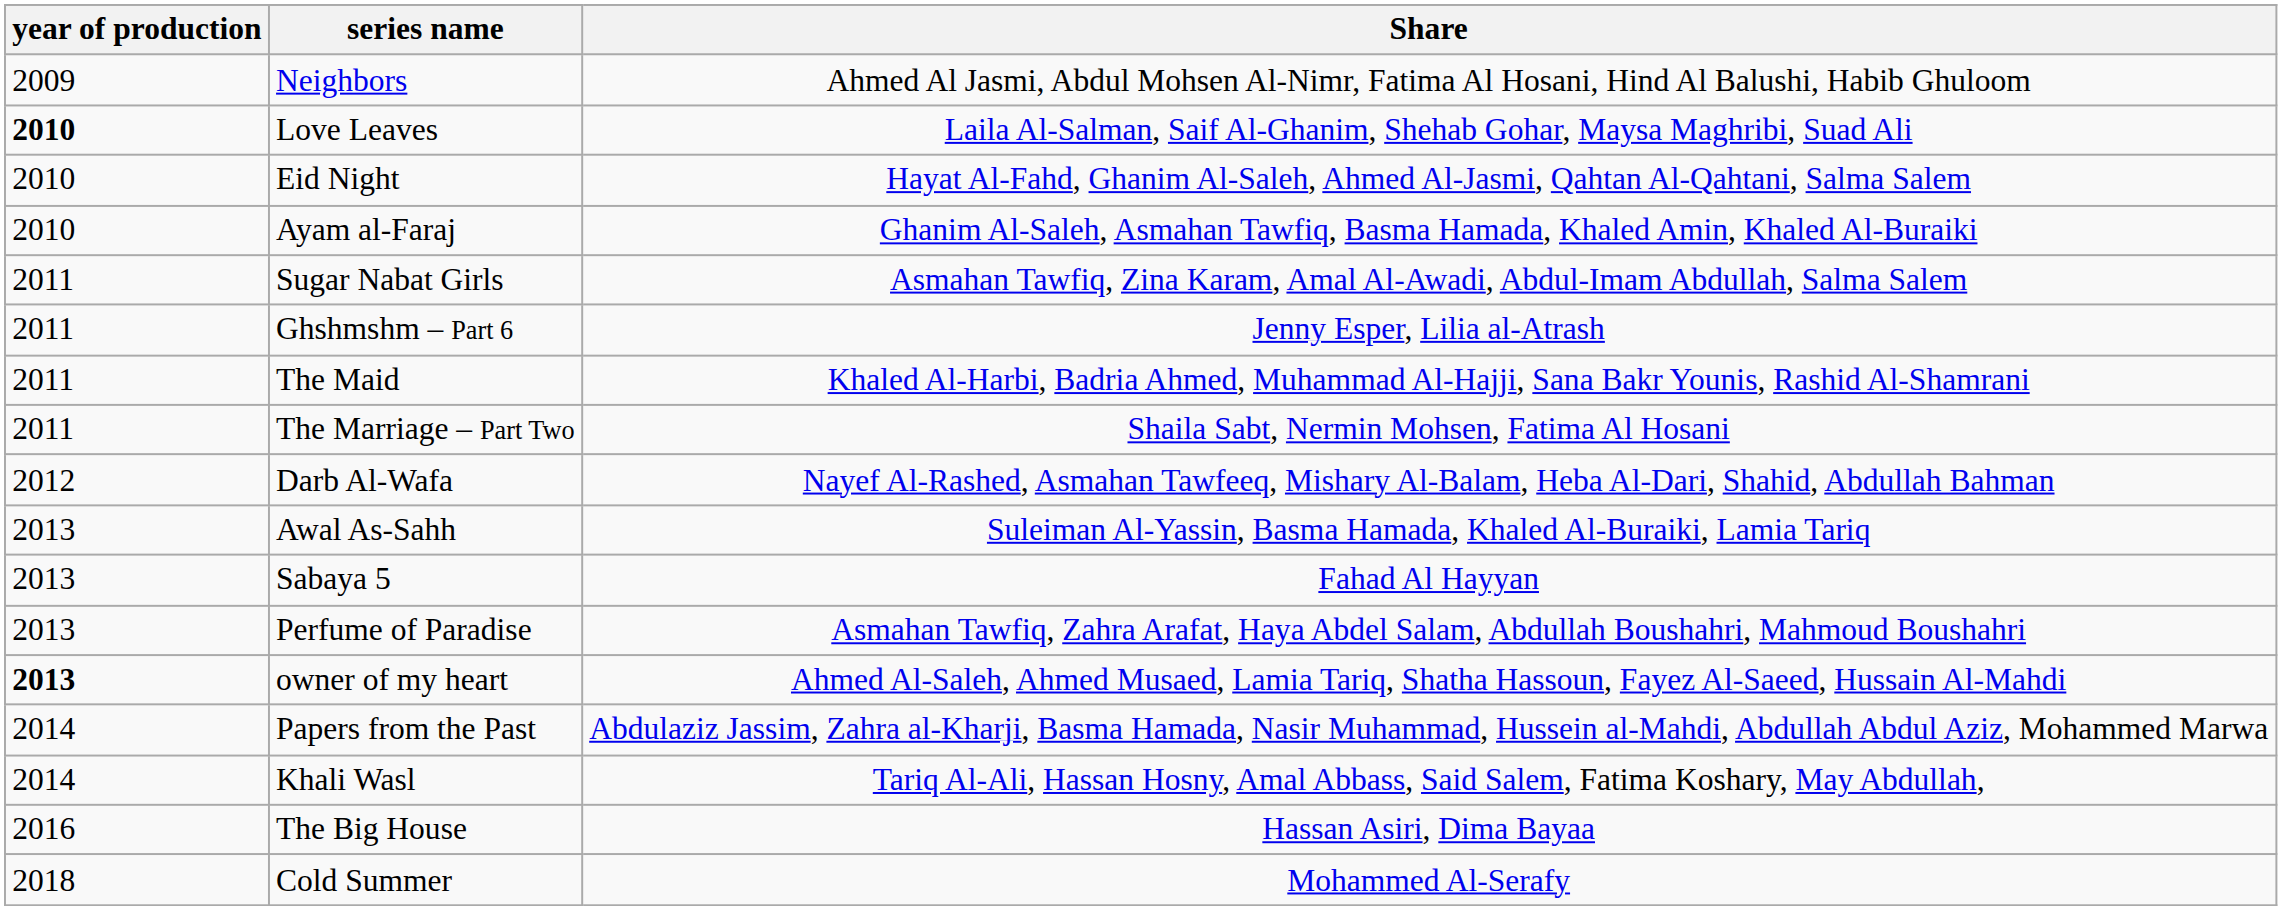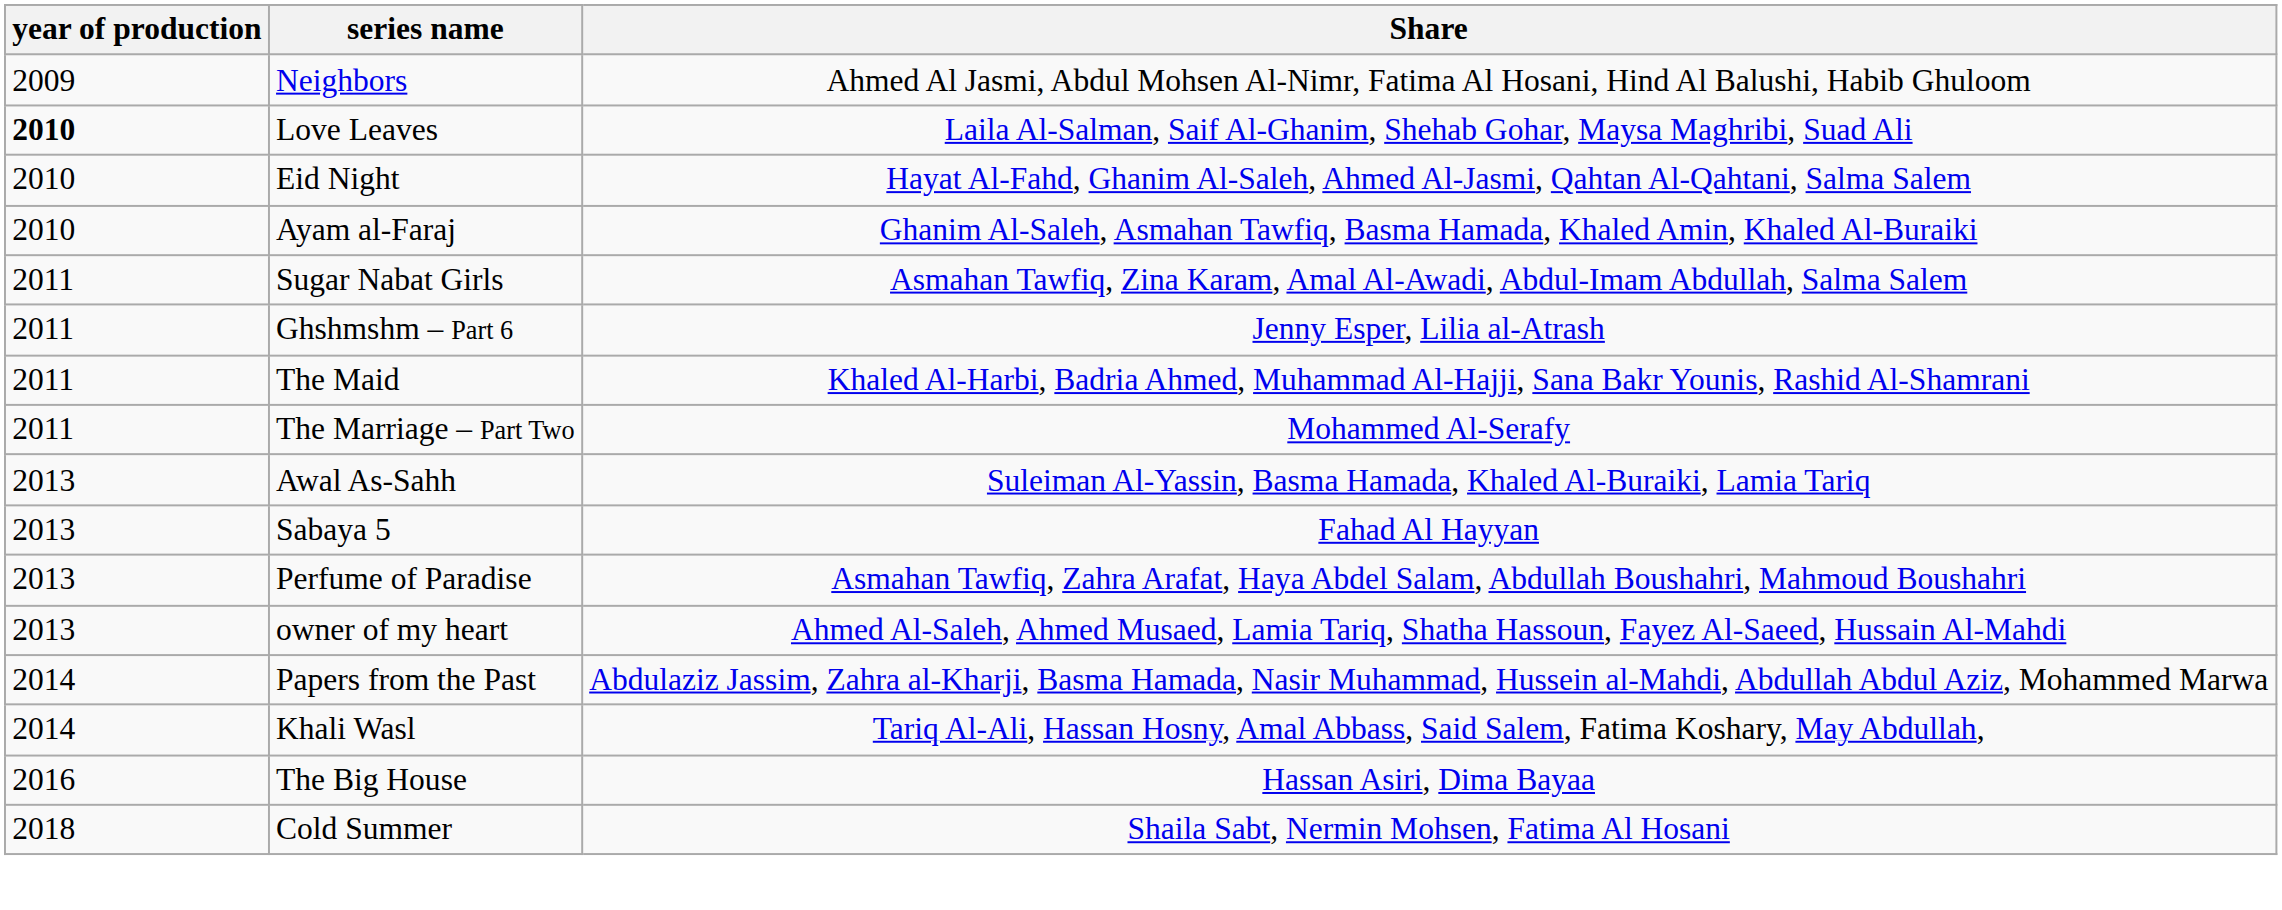The Marriage – Part Two | Share: Shaila Sabt, Nermin Mohsen, Fatima Al Hosani -> Mohammed Al-Serafy
- row: 2012 | Darb Al-Wafa | Nayef Al-Rashed, Asmahan Tawfeeq, Mishary Al-Balam, Heba Al-Dari, Shahid, Abdullah Bahman
owner of my heart | year of production: bold -> normal
Cold Summer | Share: Mohammed Al-Serafy -> Shaila Sabt, Nermin Mohsen, Fatima Al Hosani
